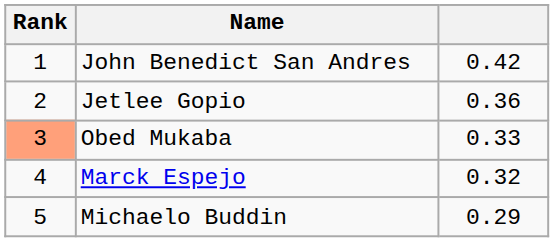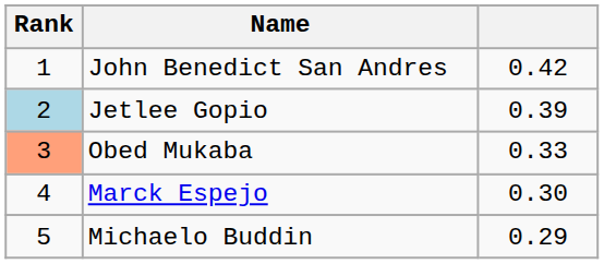Jetlee Gopio | Rank: no background -> lightblue background
Jetlee Gopio | column 3: 0.36 -> 0.39
Marck Espejo | column 3: 0.32 -> 0.30
